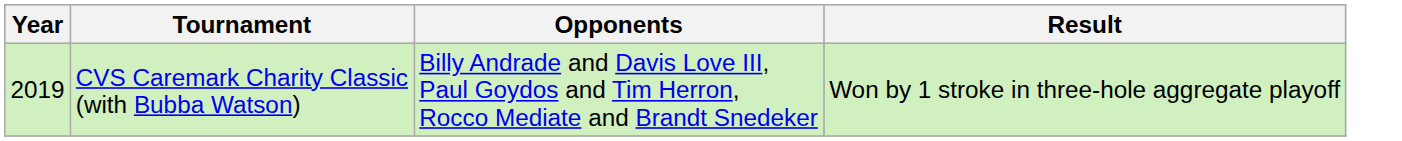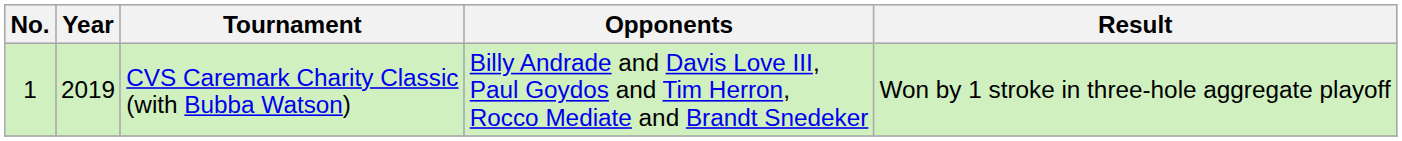+ column: No. | 1
